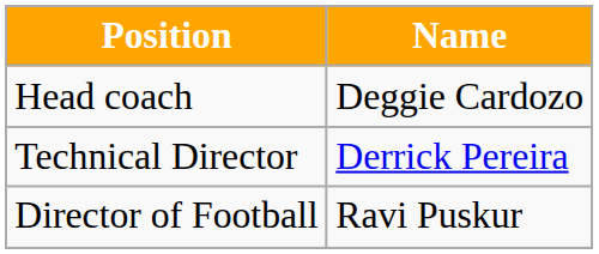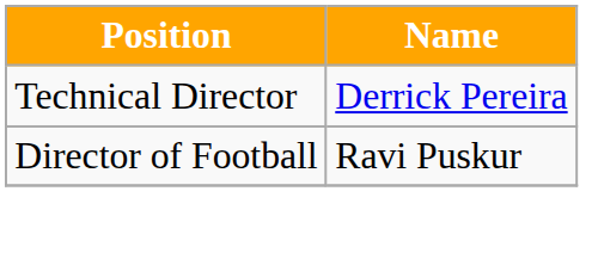- row: Head coach | Deggie Cardozo
